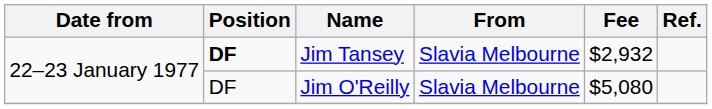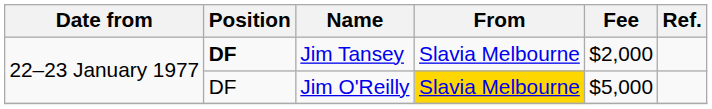Jim Tansey | Fee: $2,932 -> $2,000
Jim O'Reilly | From: no background -> gold background
Jim O'Reilly | Fee: $5,080 -> $5,000
